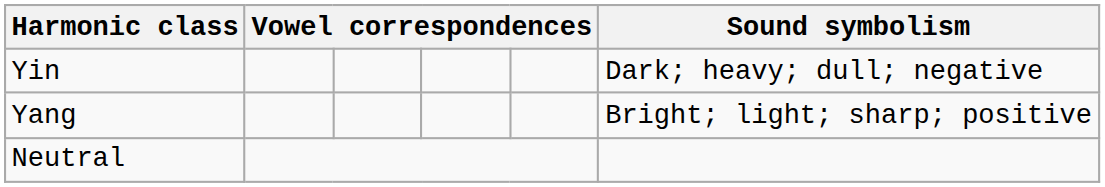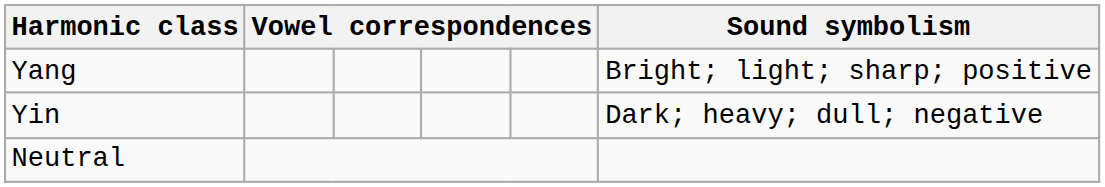rows swapped: Yin <-> Yang
